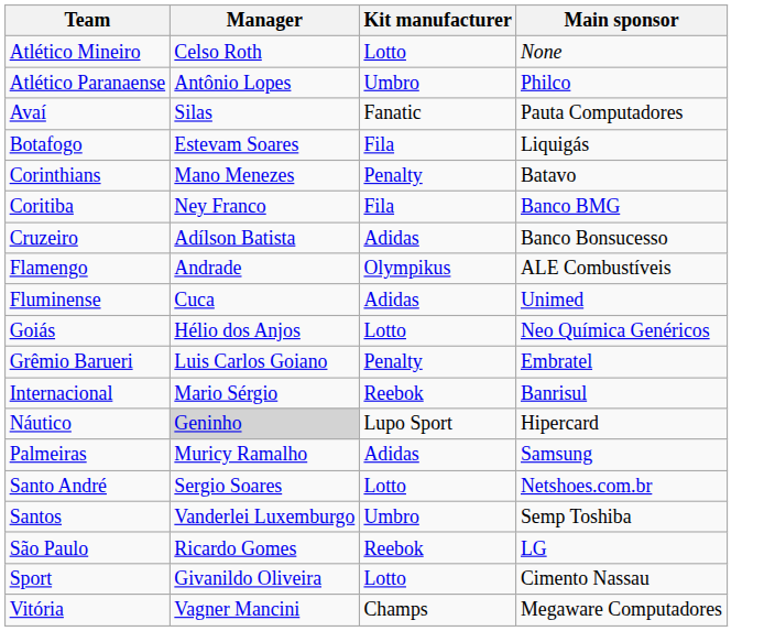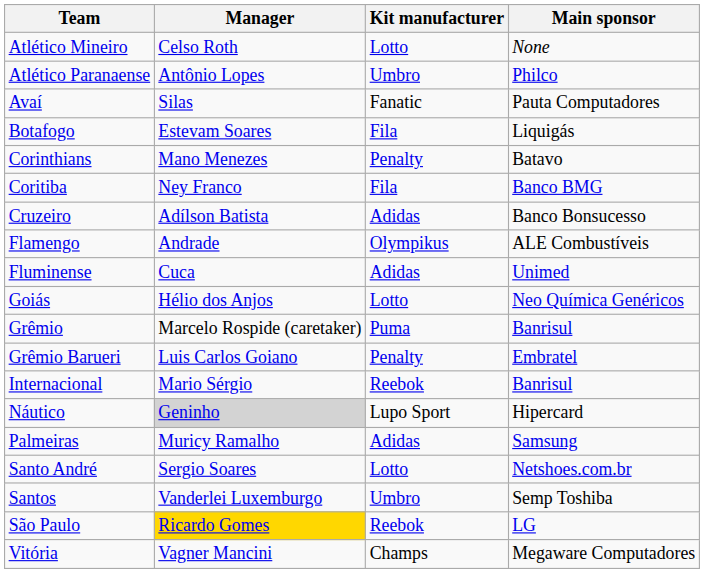+ row: Grêmio | Marcelo Rospide (caretaker) | Puma | Banrisul
São Paulo | Manager: no background -> gold background
- row: Sport | Givanildo Oliveira | Lotto | Cimento Nassau
